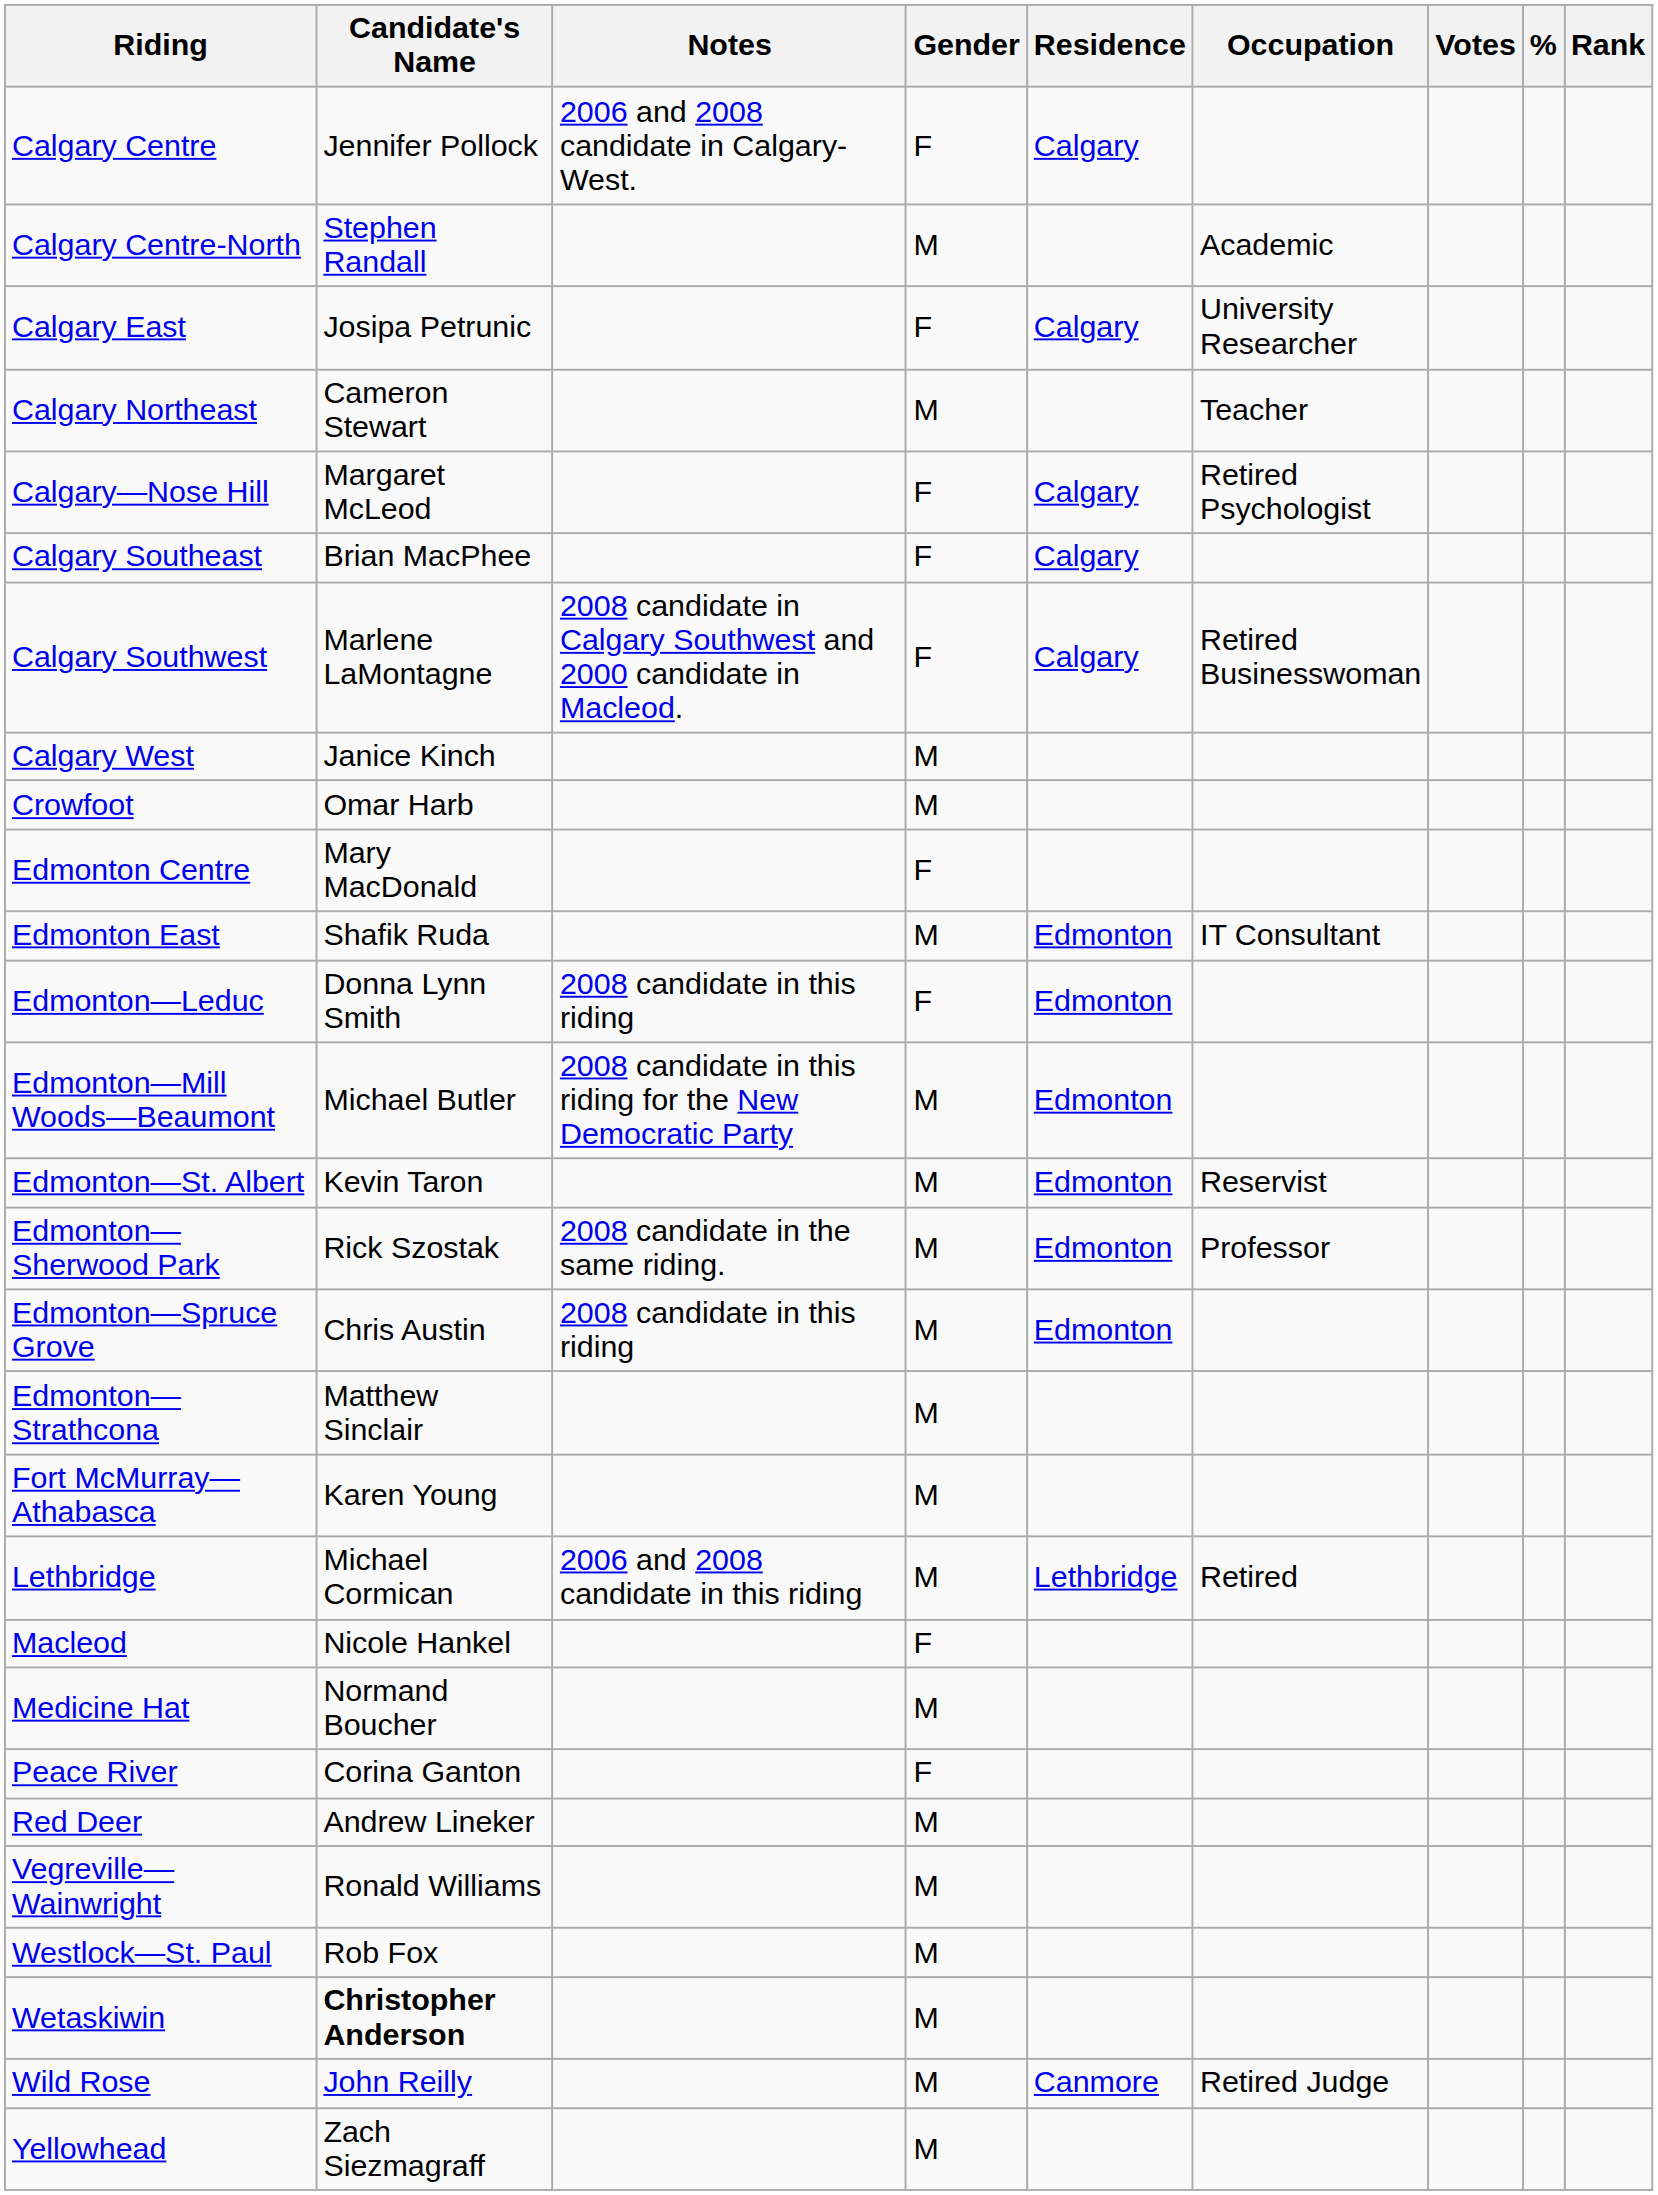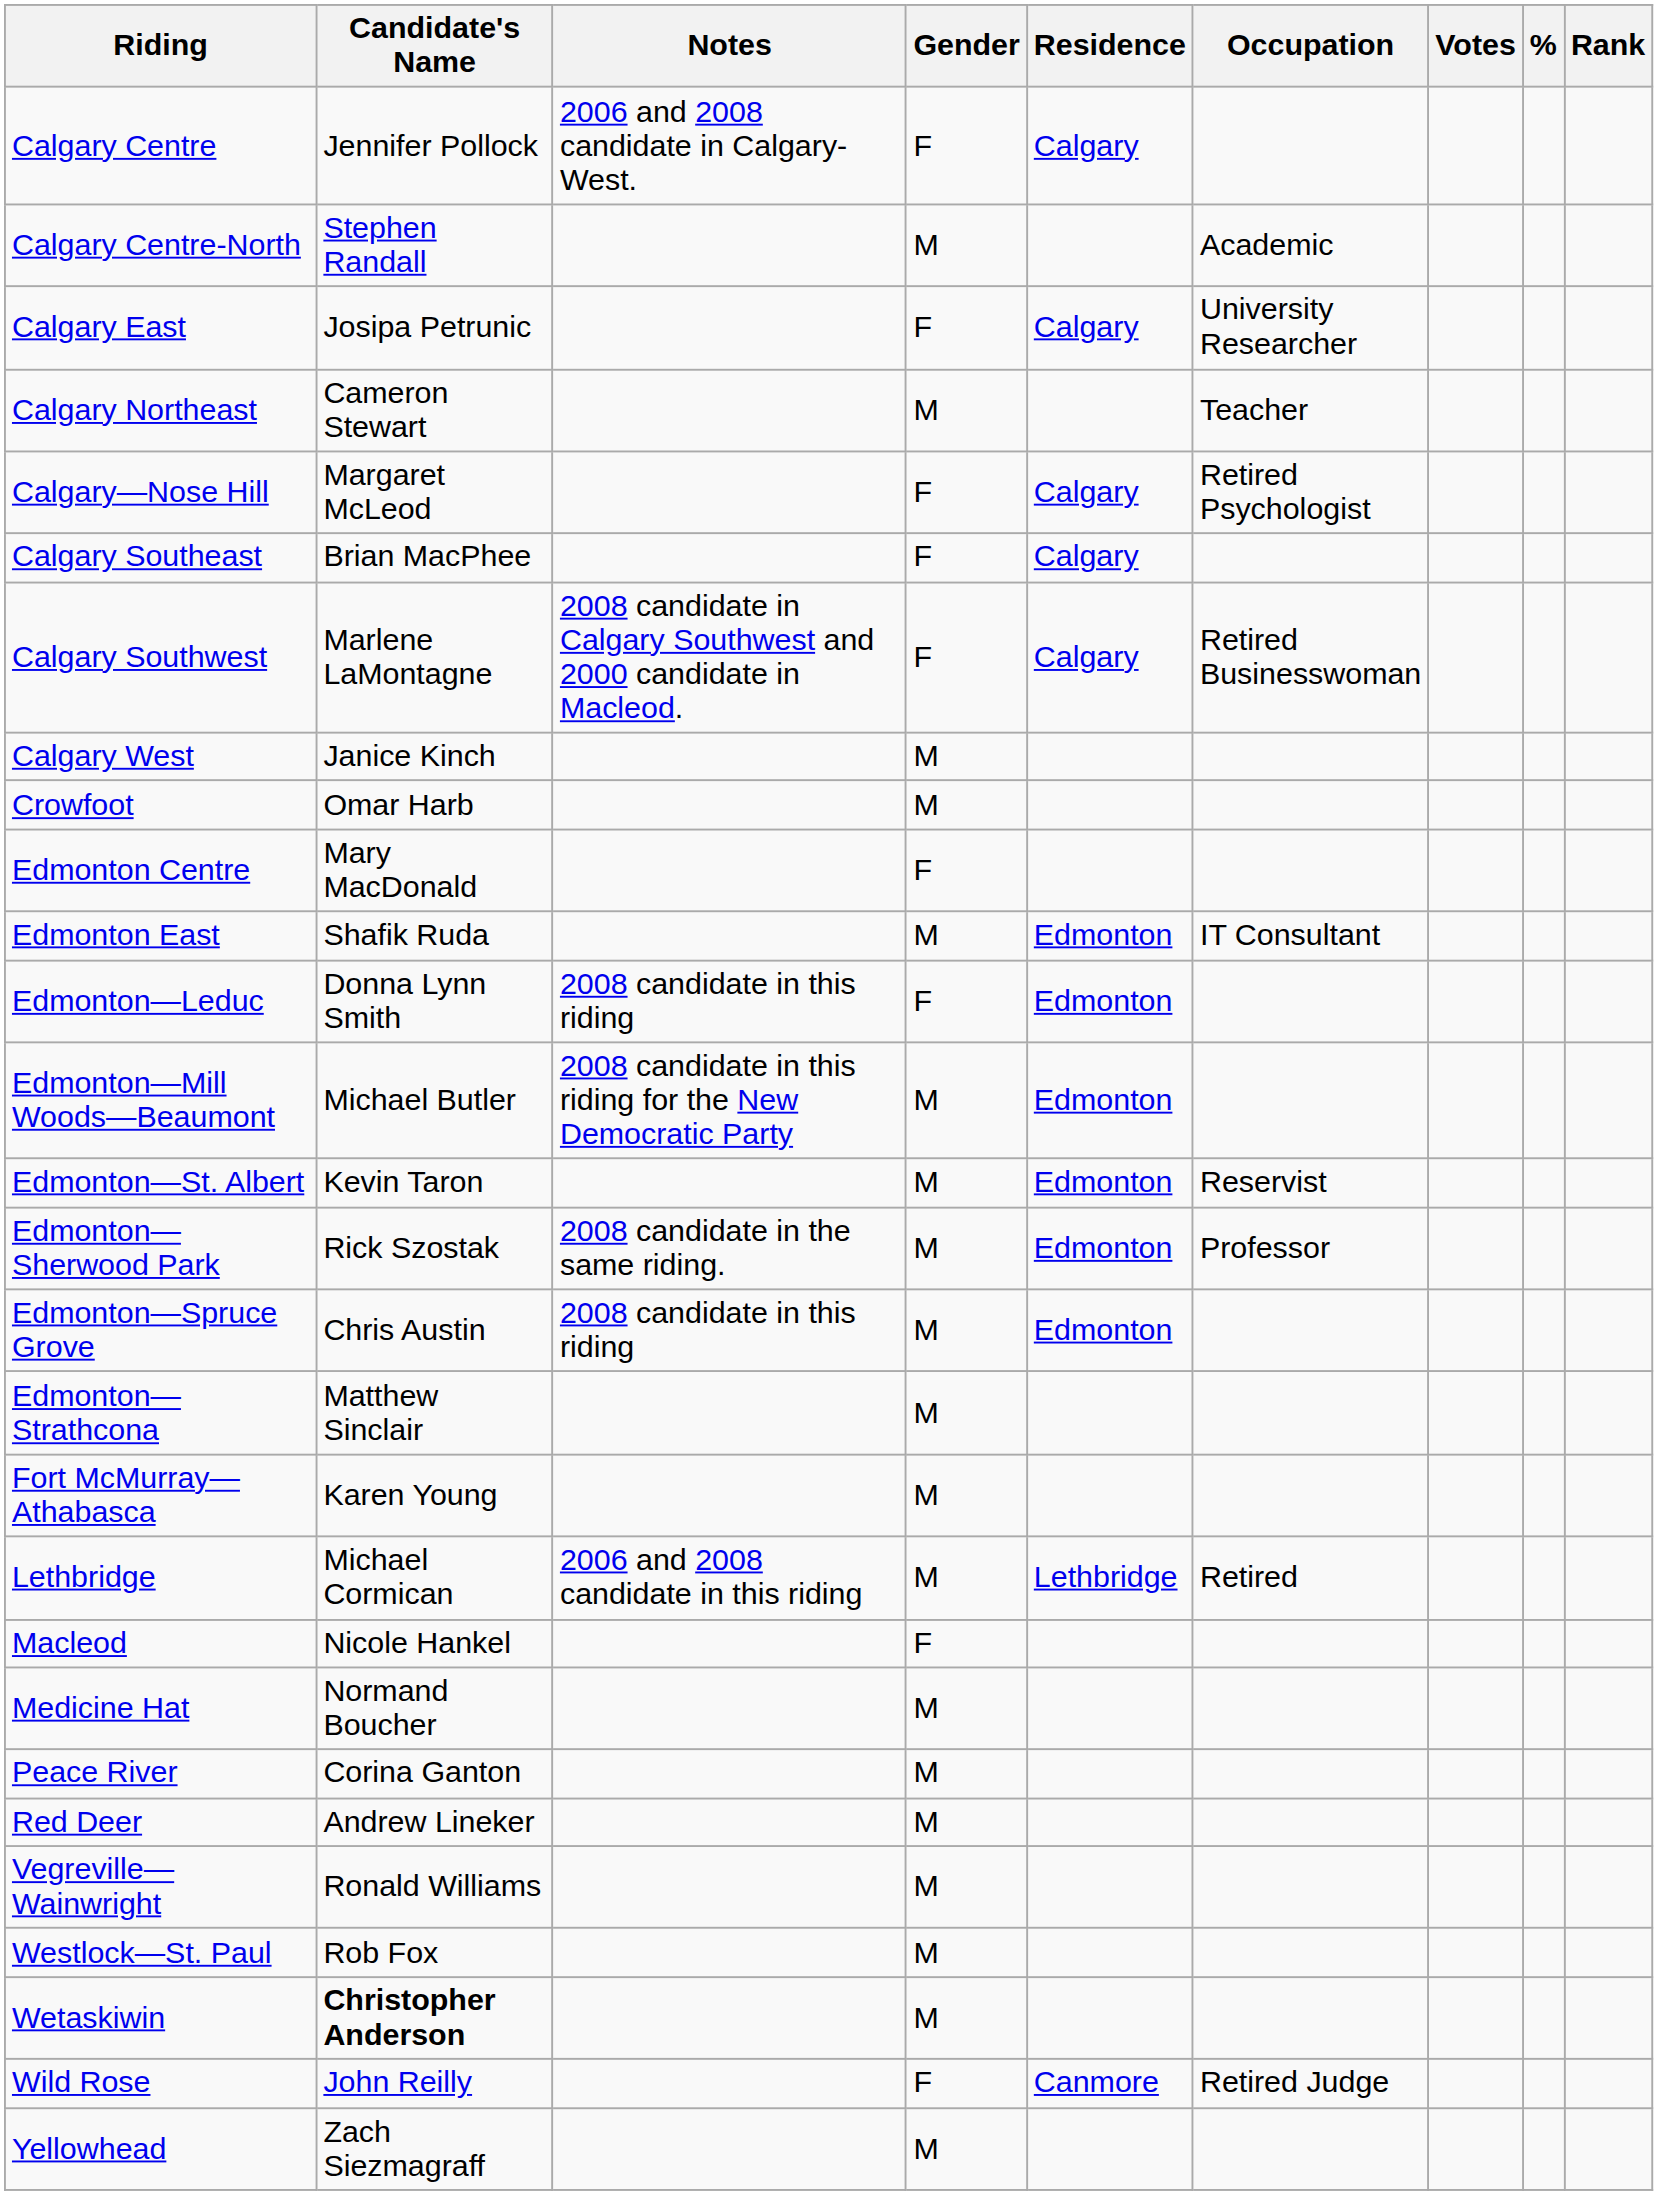Peace River | Gender: F -> M
Wild Rose | Gender: M -> F
